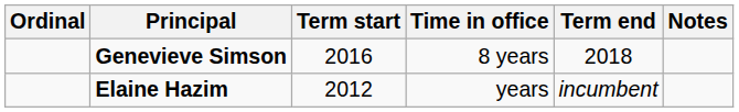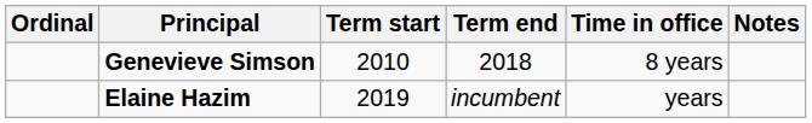columns swapped: Term end <-> Time in office
Genevieve Simson | Term start: 2016 -> 2010
Elaine Hazim | Term start: 2012 -> 2019
